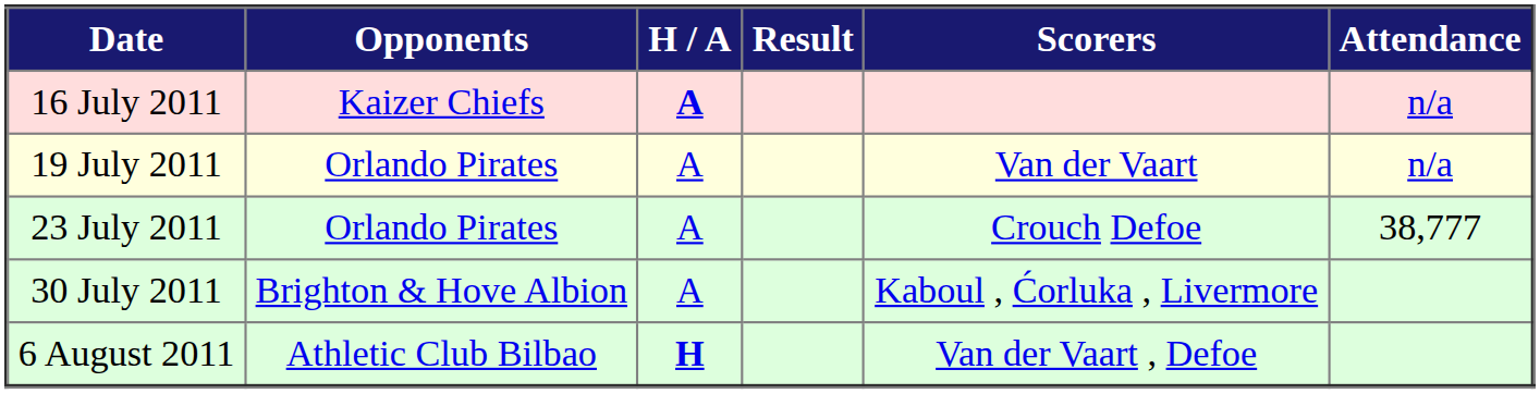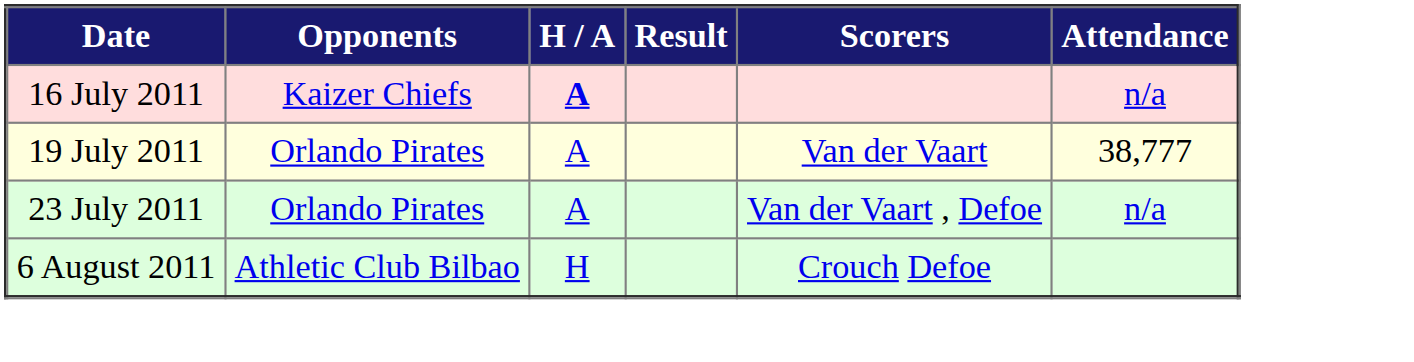19 July 2011 | Attendance: n/a -> 38,777
23 July 2011 | Scorers: Crouch Defoe -> Van der Vaart , Defoe
23 July 2011 | Attendance: 38,777 -> n/a
- row: 30 July 2011 | Brighton & Hove Albion | A | Kaboul , Ćorluka , Livermore
6 August 2011 | H / A: bold -> normal
6 August 2011 | Scorers: Van der Vaart , Defoe -> Crouch Defoe
